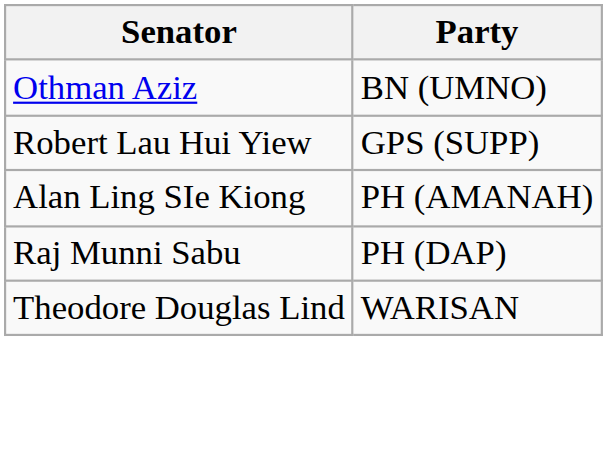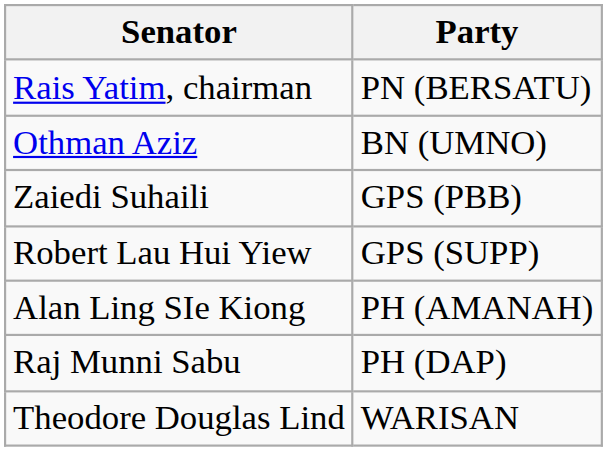+ row: Rais Yatim, chairman | PN (BERSATU)
+ row: Zaiedi Suhaili | GPS (PBB)
